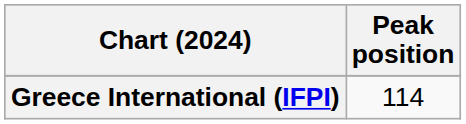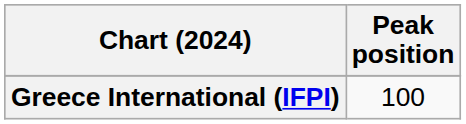Greece International (IFPI) | Peak position: 114 -> 100
